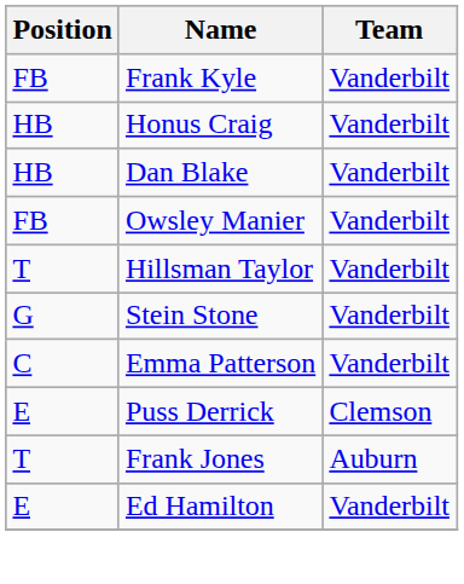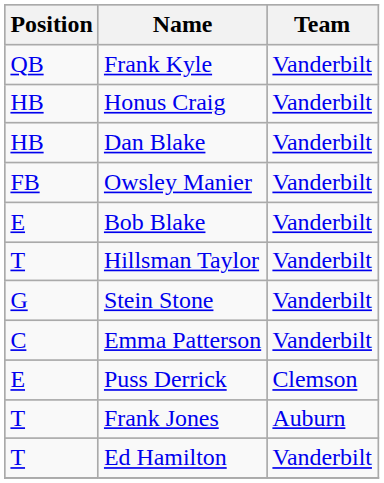Frank Kyle | Position: FB -> QB
+ row: E | Bob Blake | Vanderbilt
Ed Hamilton | Position: E -> T
